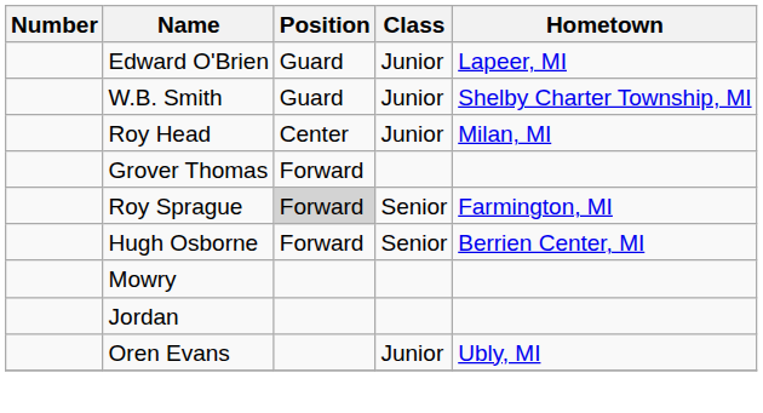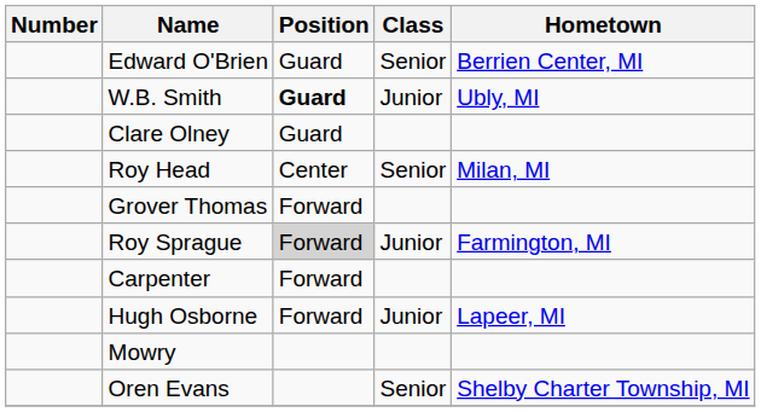Edward O'Brien | Class: Junior -> Senior
Edward O'Brien | Hometown: Lapeer, MI -> Berrien Center, MI
W.B. Smith | Position: normal -> bold
W.B. Smith | Hometown: Shelby Charter Township, MI -> Ubly, MI
+ row: Clare Olney | Guard
Roy Head | Class: Junior -> Senior
Roy Sprague | Class: Senior -> Junior
+ row: Carpenter | Forward
Hugh Osborne | Class: Senior -> Junior
Hugh Osborne | Hometown: Berrien Center, MI -> Lapeer, MI
- row: Jordan
Oren Evans | Class: Junior -> Senior
Oren Evans | Hometown: Ubly, MI -> Shelby Charter Township, MI
